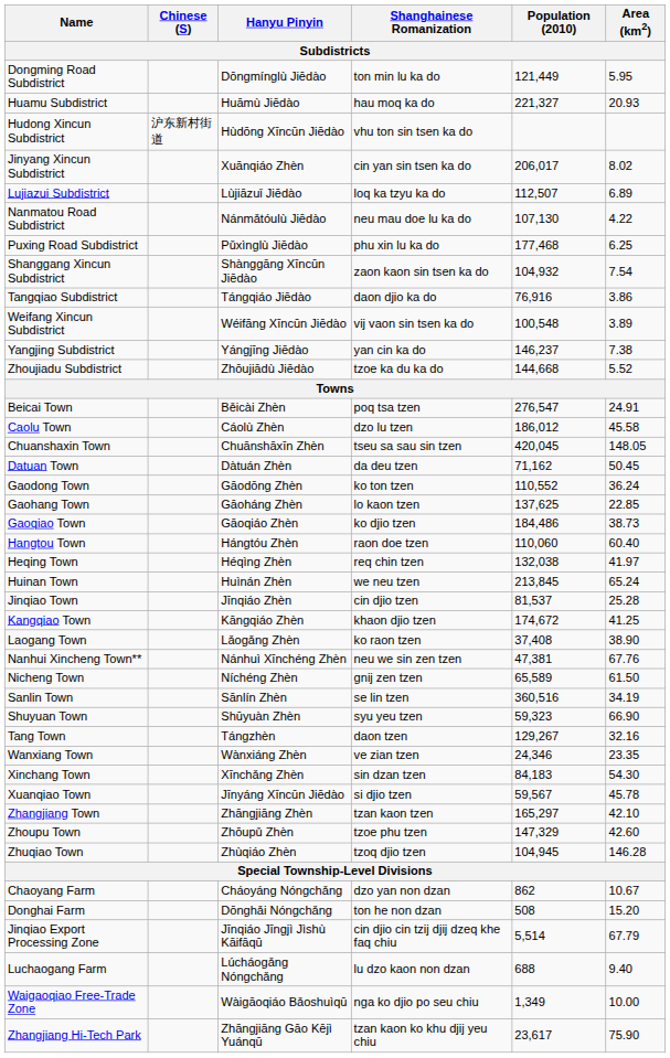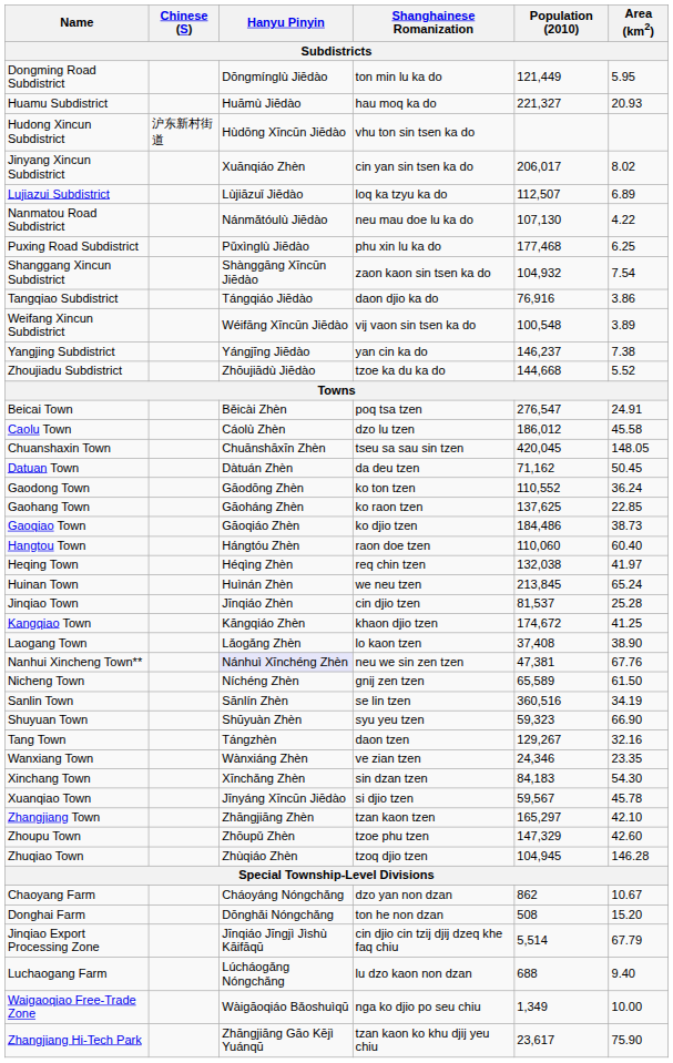Gaohang Town | Shanghainese Romanization: lo kaon tzen -> ko raon tzen
Laogang Town | Shanghainese Romanization: ko raon tzen -> lo kaon tzen
Nanhui Xincheng Town** | Hanyu Pinyin: no background -> lavender background
